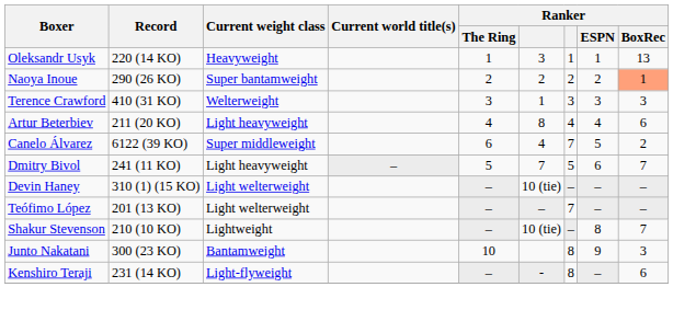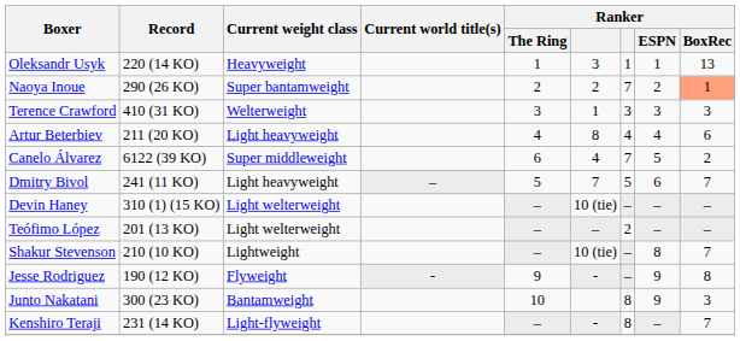Naoya Inoue | column 7: 2 -> 7
Teófimo López | column 7: 7 -> 2
+ row: Jesse Rodriguez | 190 (12 KO) | Flyweight | - | 9 | - | – | 9 | 8
Kenshiro Teraji | Ranker / BoxRec: 6 -> 7
